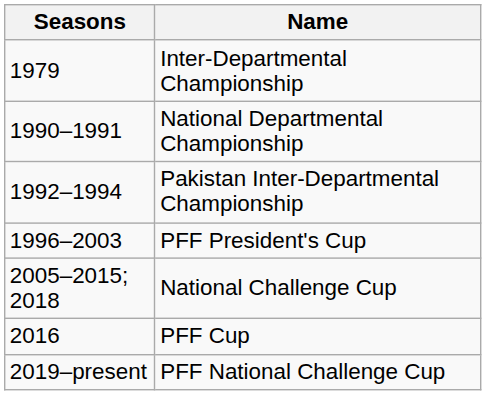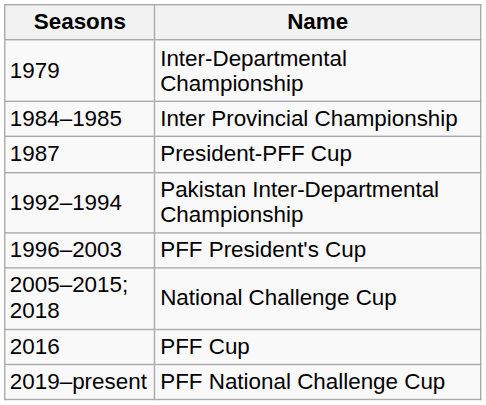+ row: 1984–1985 | Inter Provincial Championship
+ row: 1987 | President-PFF Cup
- row: 1990–1991 | National Departmental Championship
